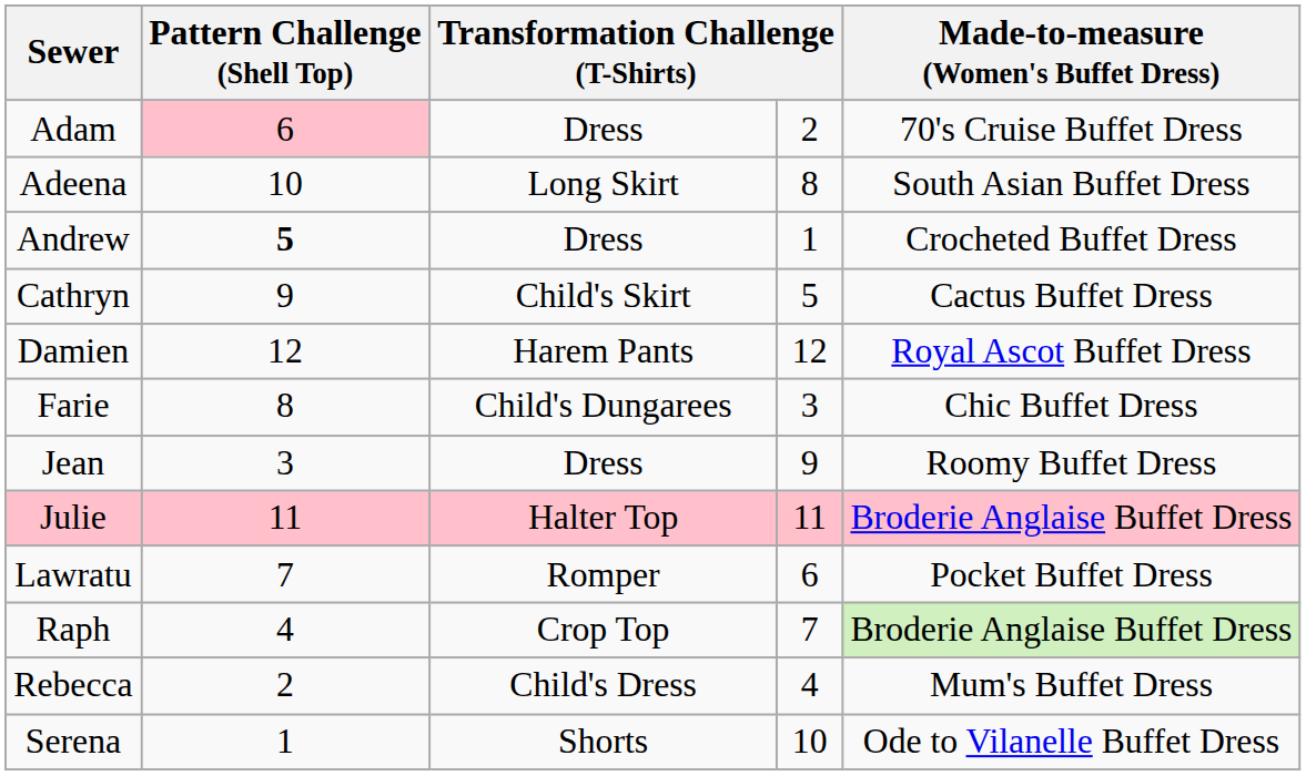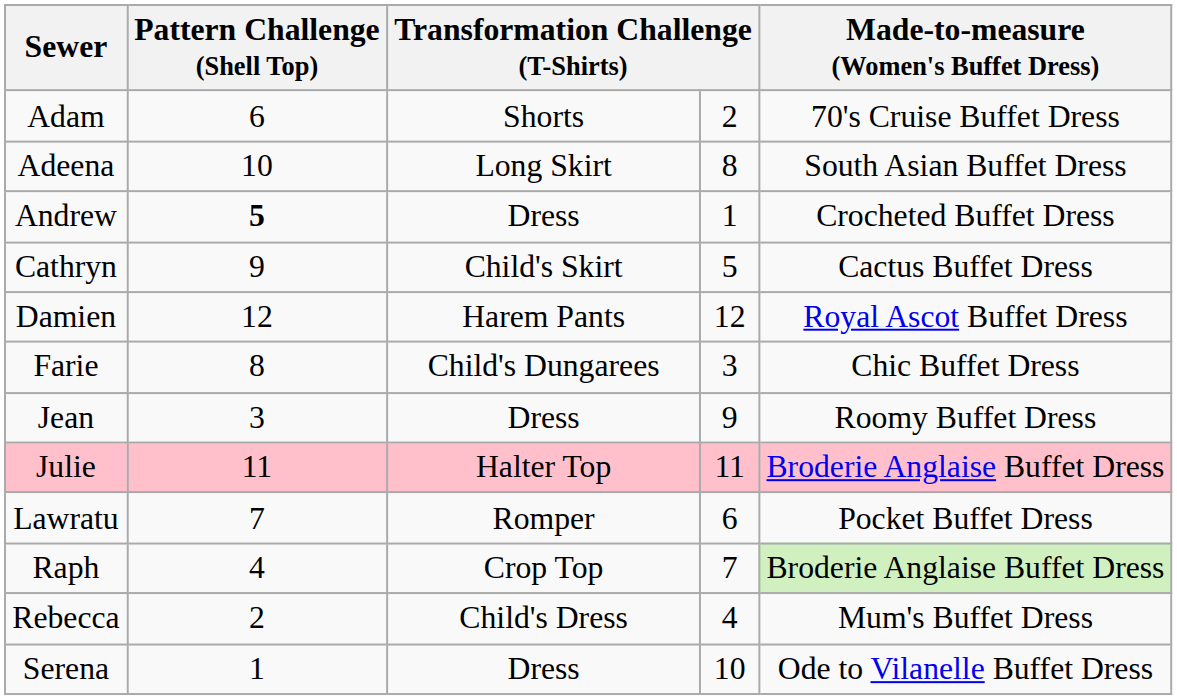Adam | Pattern Challenge (Shell Top): pink background -> no background
Adam | column 3: Dress -> Shorts
Serena | column 3: Shorts -> Dress
